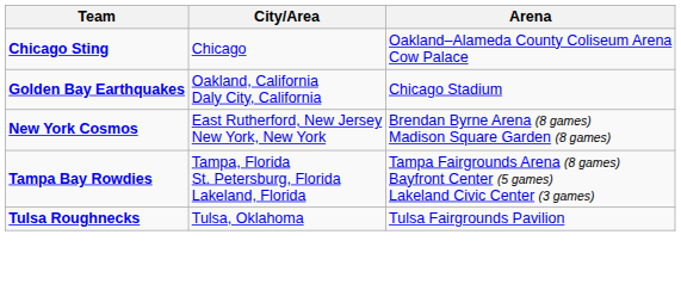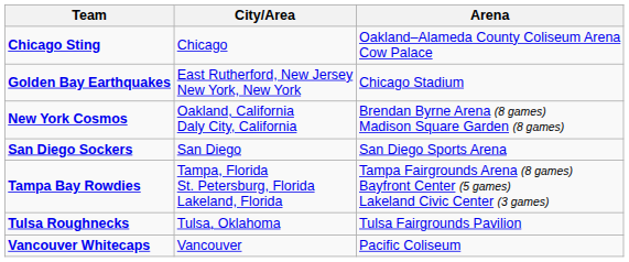Golden Bay Earthquakes | City/Area: Oakland, California Daly City, California -> East Rutherford, New Jersey New York, New York
New York Cosmos | City/Area: East Rutherford, New Jersey New York, New York -> Oakland, California Daly City, California
+ row: San Diego Sockers | San Diego | San Diego Sports Arena
+ row: Vancouver Whitecaps | Vancouver | Pacific Coliseum
